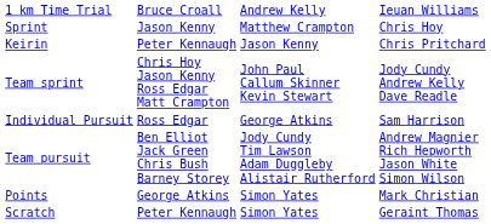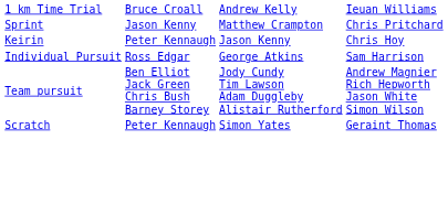Sprint | column 4: Chris Hoy -> Chris Pritchard
Keirin | column 4: Chris Pritchard -> Chris Hoy
- row: Team sprint | Chris Hoy Jason Kenny Ross Edgar Matt Crampton | John Paul Callum Skinner Kevin Stewart | Jody Cundy Andrew Kelly Dave Readle
- row: Points | George Atkins | Simon Yates | Mark Christian
